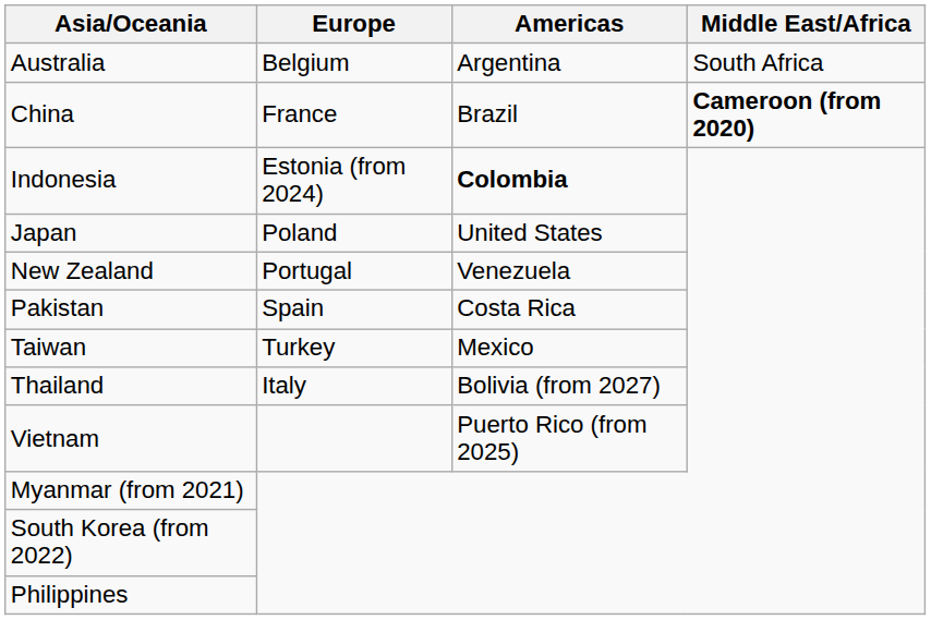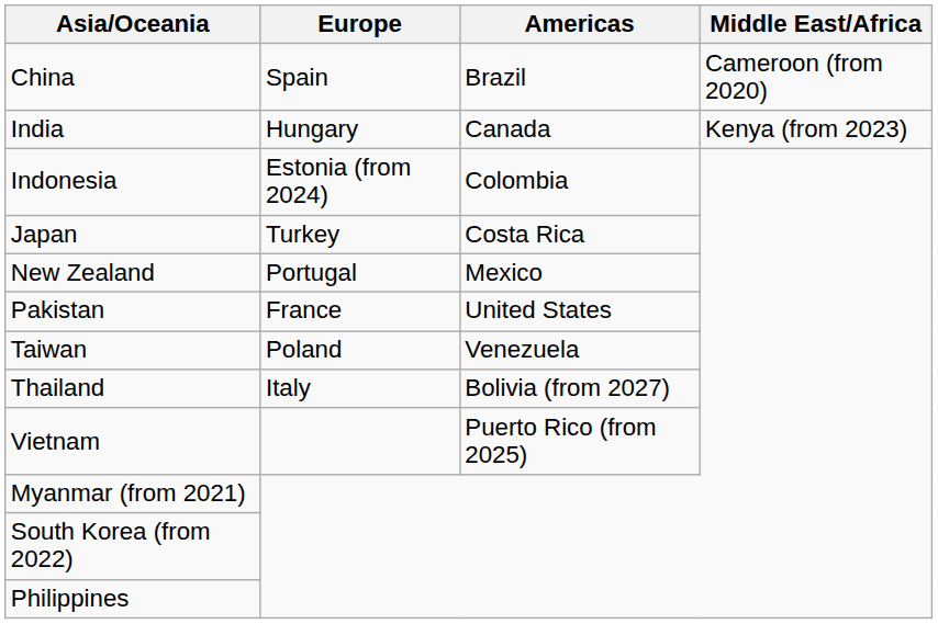- row: Australia | Belgium | Argentina | South Africa
China | Europe: France -> Spain
China | Middle East/Africa: bold -> normal
+ row: India | Hungary | Canada | Kenya (from 2023)
Indonesia | Americas: bold -> normal
Japan | Europe: Poland -> Turkey
Japan | Americas: United States -> Costa Rica
New Zealand | Americas: Venezuela -> Mexico
Pakistan | Europe: Spain -> France
Pakistan | Americas: Costa Rica -> United States
Taiwan | Europe: Turkey -> Poland
Taiwan | Americas: Mexico -> Venezuela
